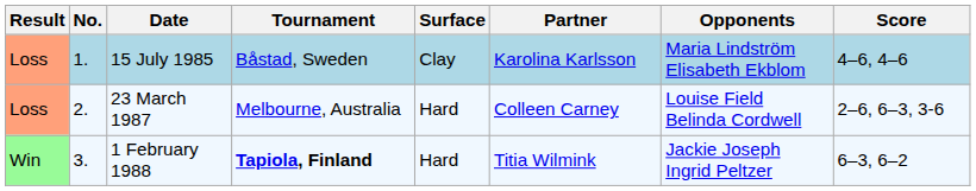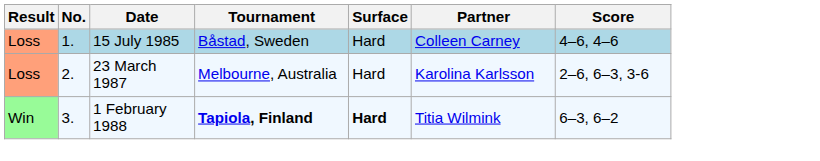- column: Opponents | Maria Lindström Elisabeth Ekblom | Louise Field Belinda Cordwell | Jackie Joseph Ingrid Peltzer
15 July 1985 | Surface: Clay -> Hard
15 July 1985 | Partner: Karolina Karlsson -> Colleen Carney
23 March 1987 | Partner: Colleen Carney -> Karolina Karlsson
1 February 1988 | Surface: normal -> bold
